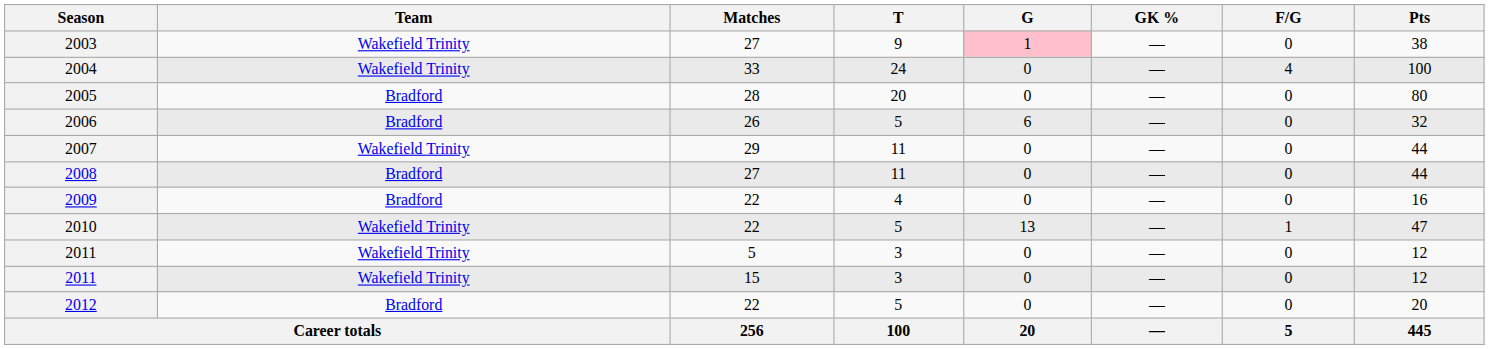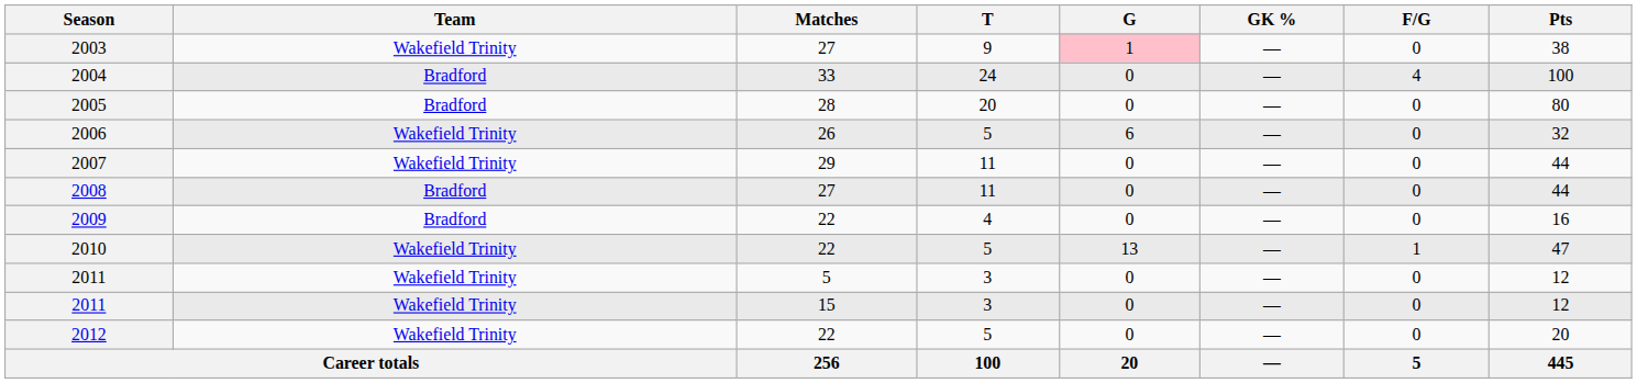2004 | Team: Wakefield Trinity -> Bradford
2006 | Team: Bradford -> Wakefield Trinity
2012 | Team: Bradford -> Wakefield Trinity
